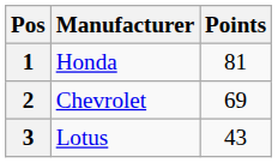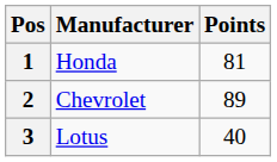2 | Points: 69 -> 89
3 | Points: 43 -> 40
